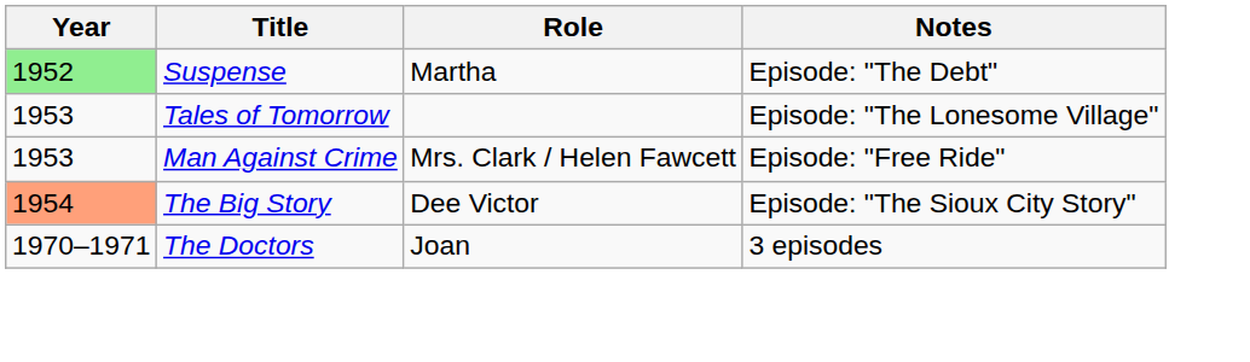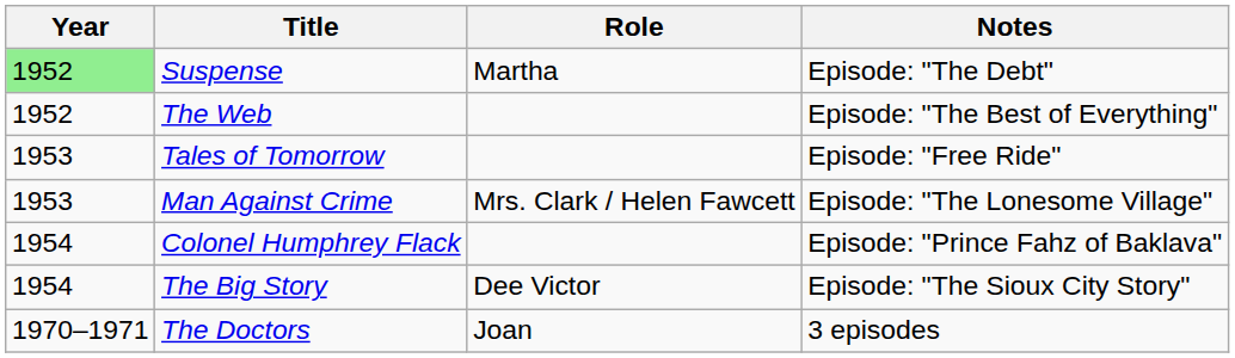+ row: 1952 | The Web | Episode: "The Best of Everything"
Tales of Tomorrow | Notes: Episode: "The Lonesome Village" -> Episode: "Free Ride"
Man Against Crime | Notes: Episode: "Free Ride" -> Episode: "The Lonesome Village"
+ row: 1954 | Colonel Humphrey Flack | Episode: "Prince Fahz of Baklava"
The Big Story | Year: lightsalmon background -> no background
